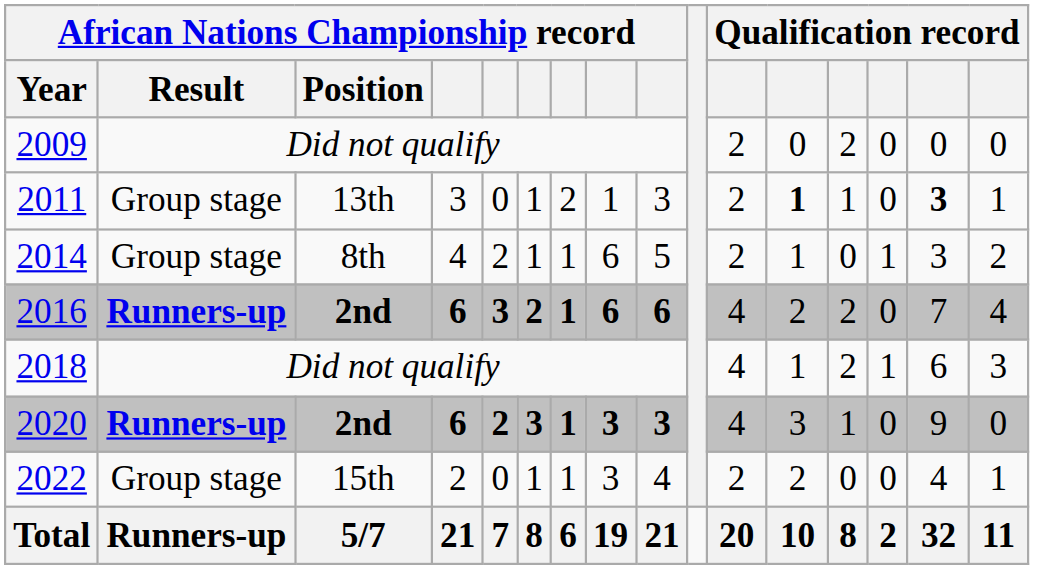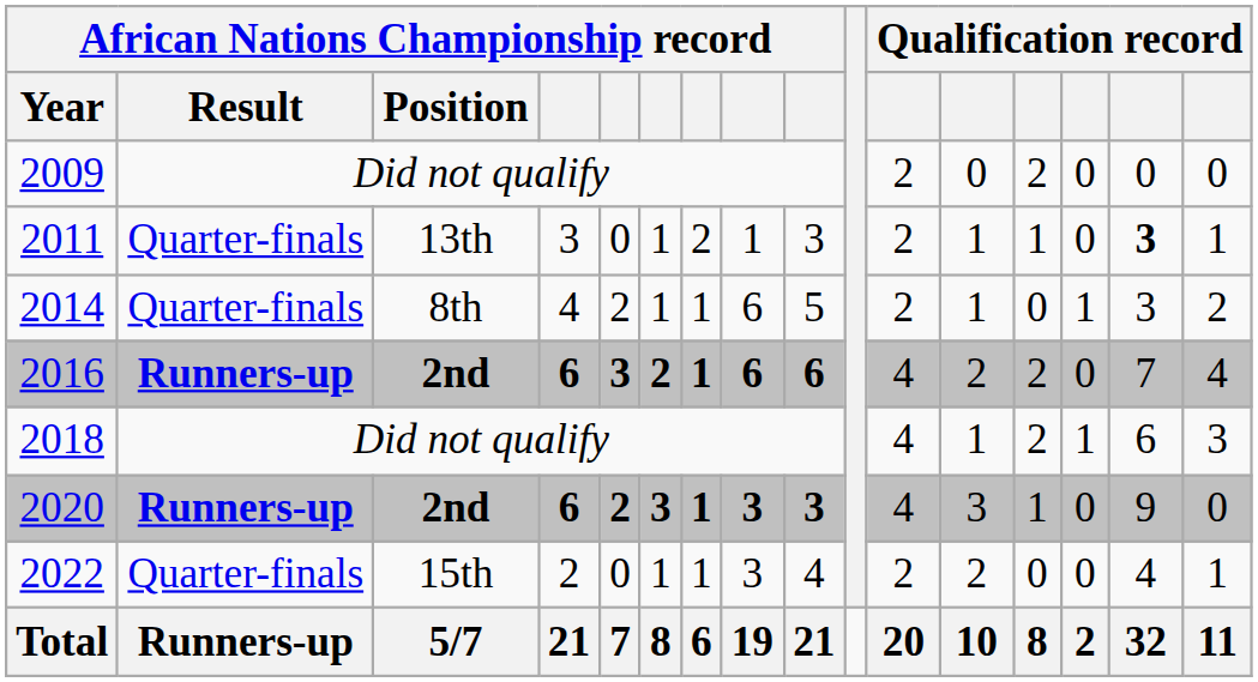2011 | African Nations Championship record / Result: Group stage -> Quarter-finals
2011 | column 12: bold -> normal
2014 | African Nations Championship record / Result: Group stage -> Quarter-finals
2022 | African Nations Championship record / Result: Group stage -> Quarter-finals
